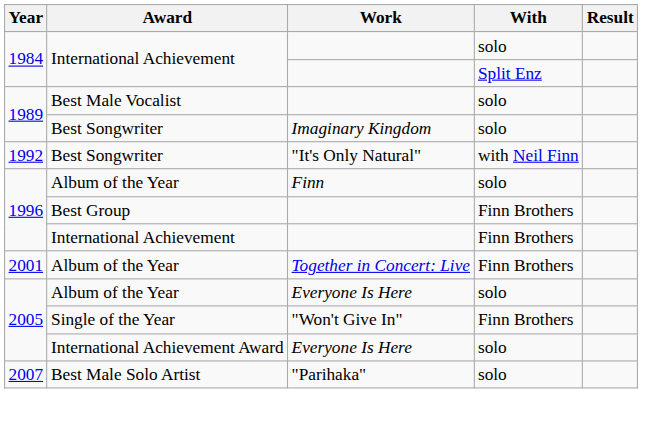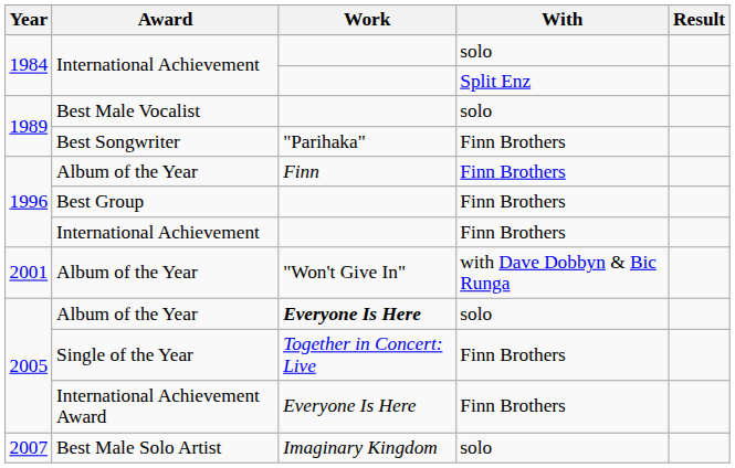1989 / Best Songwriter | Work: Imaginary Kingdom -> "Parihaka"
1989 / Best Songwriter | With: solo -> Finn Brothers
- row: 1992 | Best Songwriter | "It's Only Natural" | with Neil Finn
1996 / Album of the Year | With: solo -> Finn Brothers
2001 / Album of the Year | Work: Together in Concert: Live -> "Won't Give In"
2001 / Album of the Year | With: Finn Brothers -> with Dave Dobbyn & Bic Runga
2005 / Album of the Year | Work: normal -> bold
Single of the Year | Work: "Won't Give In" -> Together in Concert: Live
International Achievement Award | With: solo -> Finn Brothers
Best Male Solo Artist | Work: "Parihaka" -> Imaginary Kingdom
